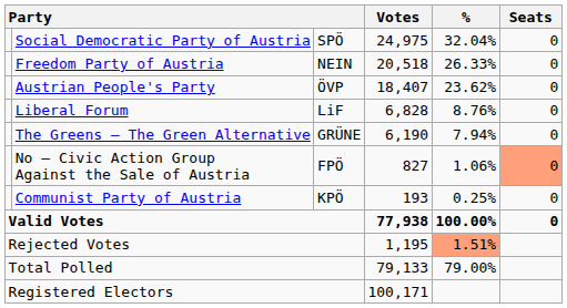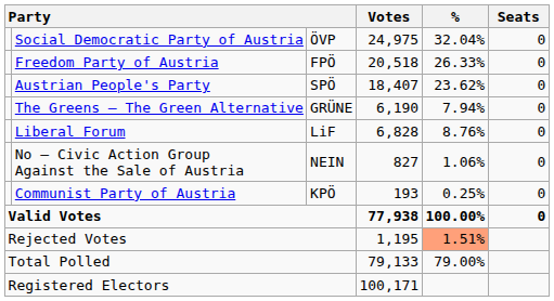Social Democratic Party of Austria | column 3: SPÖ -> ÖVP
Freedom Party of Austria | column 3: NEIN -> FPÖ
Austrian People's Party | column 3: ÖVP -> SPÖ
rows swapped: Liberal Forum <-> The Greens – The Green Alternative
No – Civic Action Group Against the Sale of Austria | column 3: FPÖ -> NEIN
No – Civic Action Group Against the Sale of Austria | Seats: lightsalmon background -> no background
